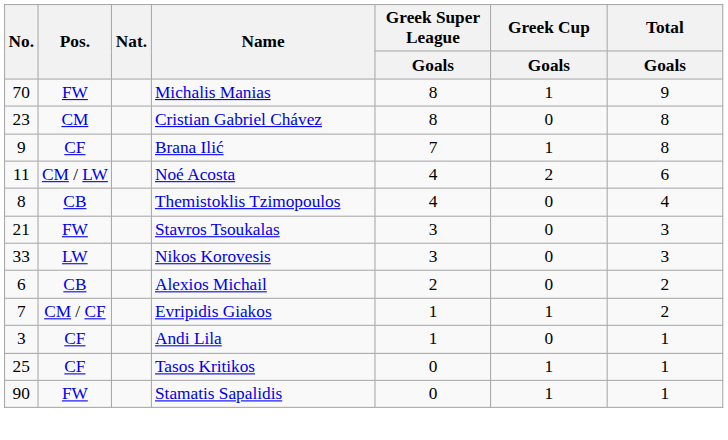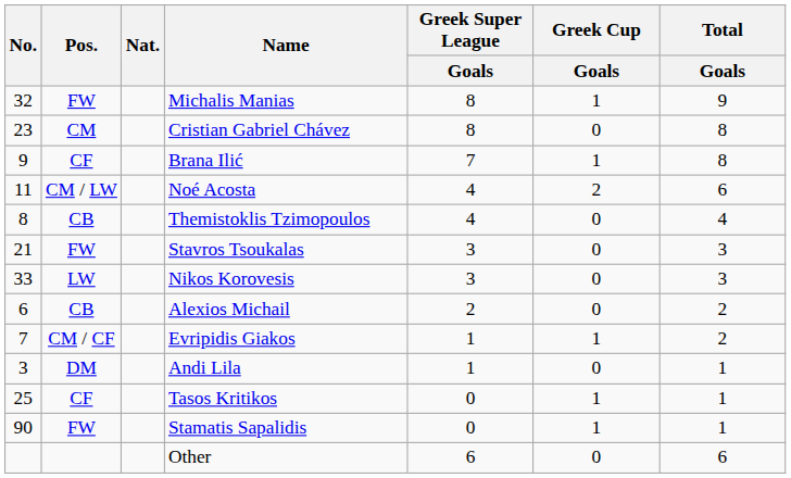Michalis Manias | No.: 70 -> 32
Andi Lila | Pos.: CF -> DM
+ row: Other | 6 | 0 | 6
